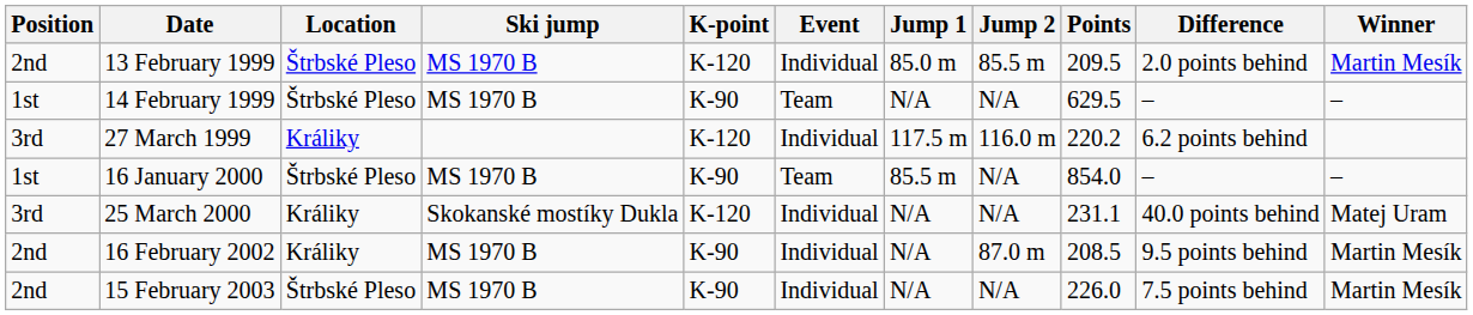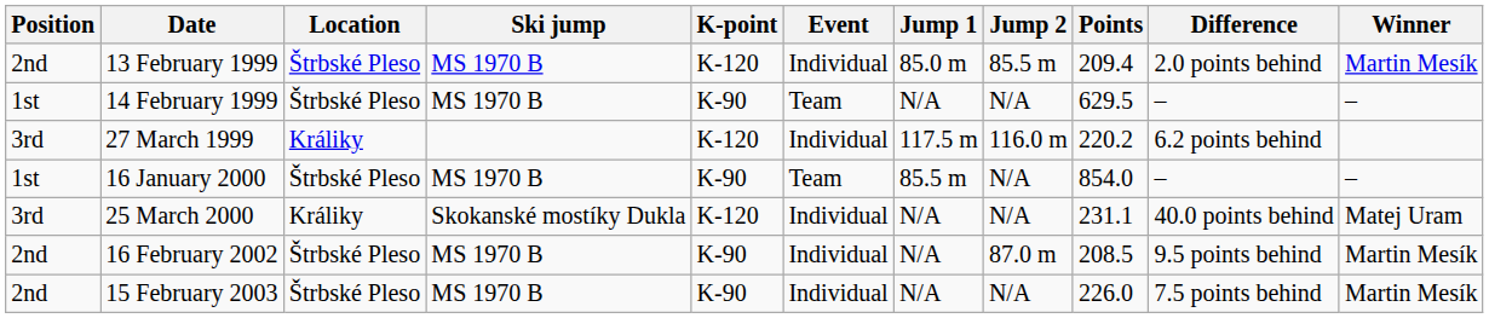13 February 1999 | Points: 209.5 -> 209.4
16 February 2002 | Location: Králiky -> Štrbské Pleso
